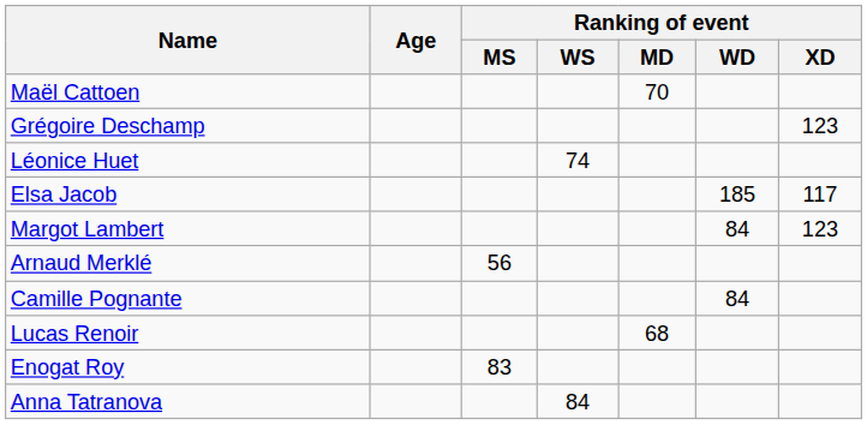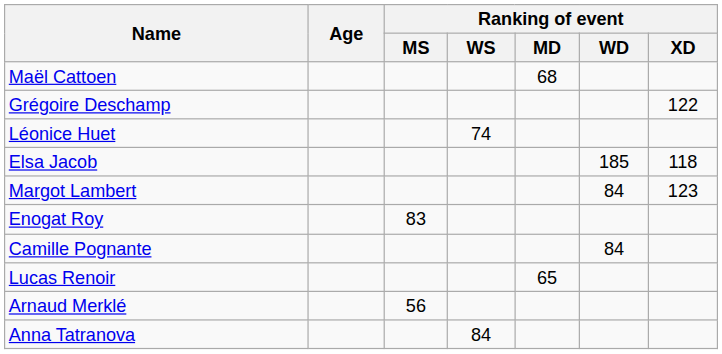Maël Cattoen | Ranking of event / MD: 70 -> 68
Grégoire Deschamp | Ranking of event / XD: 123 -> 122
Elsa Jacob | Ranking of event / XD: 117 -> 118
rows swapped: Arnaud Merklé <-> Enogat Roy
Lucas Renoir | Ranking of event / MD: 68 -> 65
